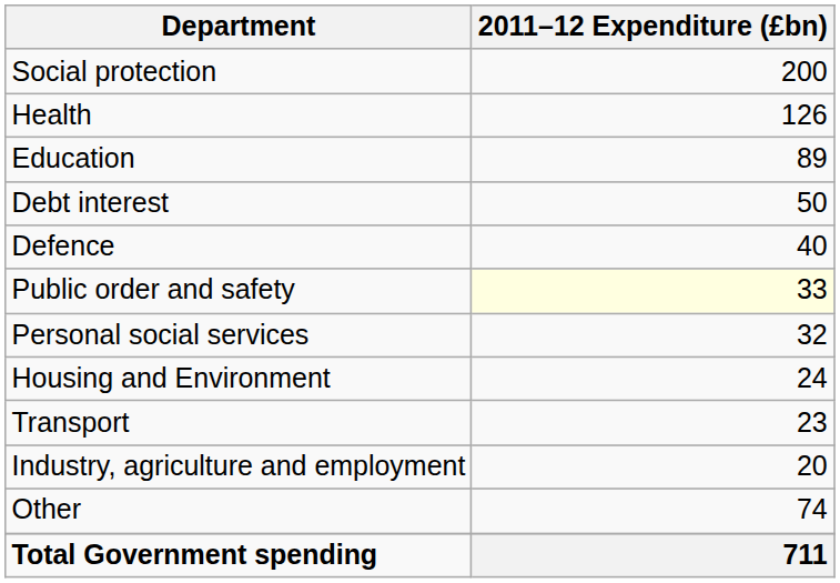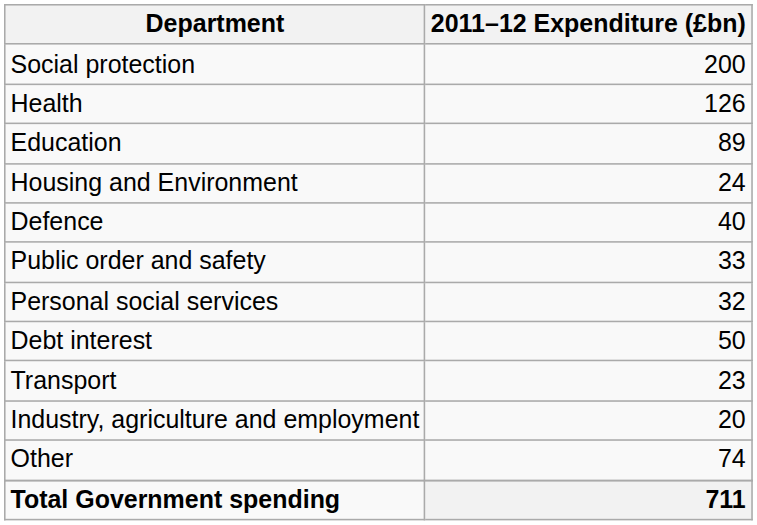rows swapped: Debt interest <-> Housing and Environment
Public order and safety | 2011–12 Expenditure (£bn): lightyellow background -> no background
